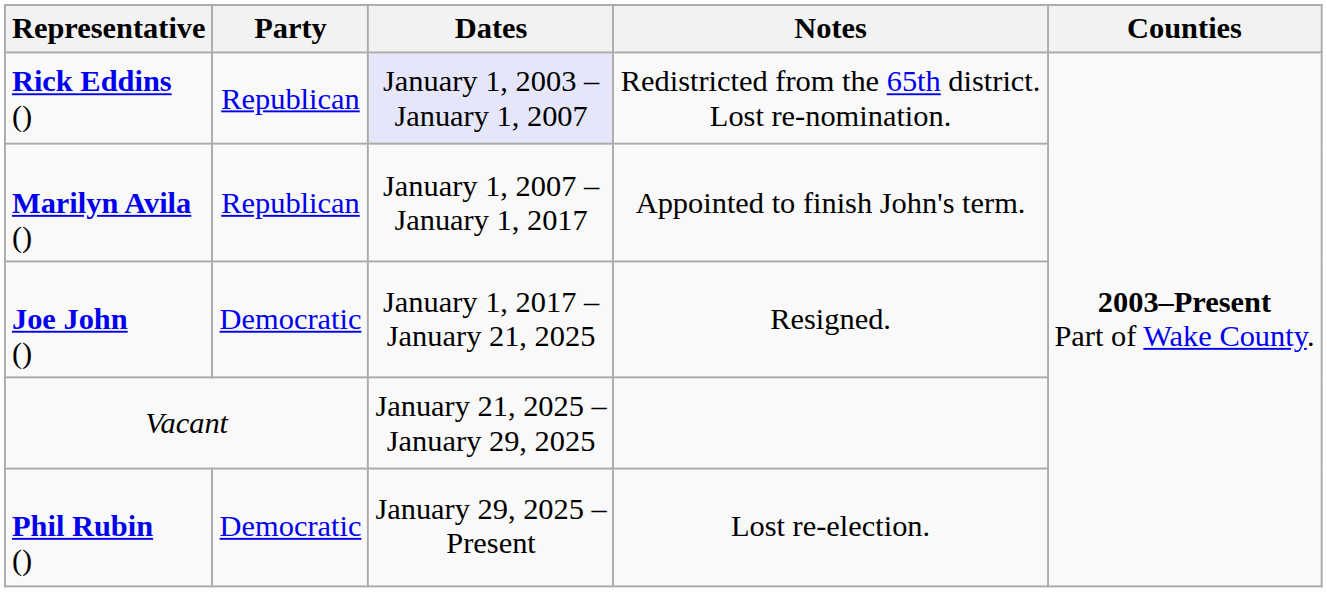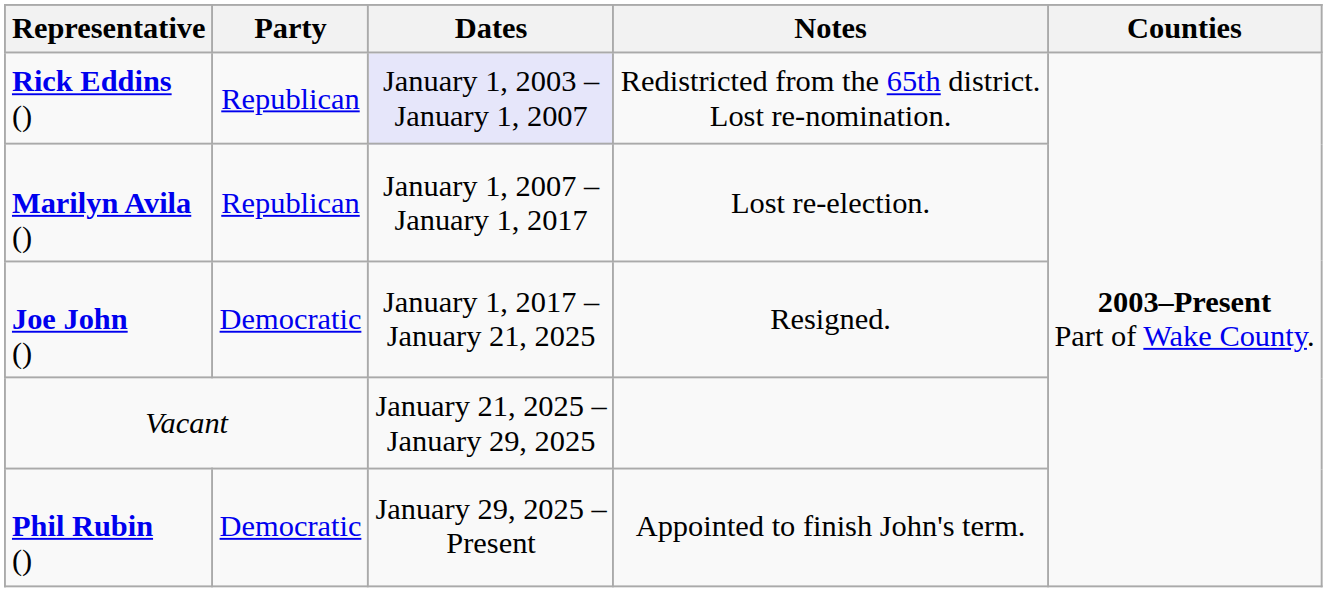Marilyn Avila () | Notes: Appointed to finish John's term. -> Lost re-election.
Phil Rubin () | Notes: Lost re-election. -> Appointed to finish John's term.
